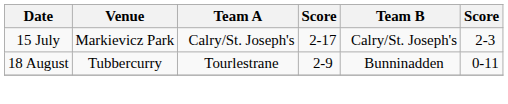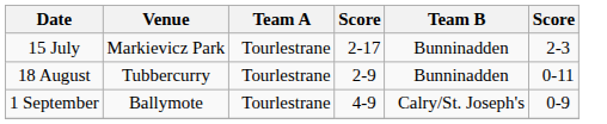15 July | Team A: Calry/St. Joseph's -> Tourlestrane
15 July | Team B: Calry/St. Joseph's -> Bunninadden
+ row: 1 September | Ballymote | Tourlestrane | 4-9 | Calry/St. Joseph's | 0-9
